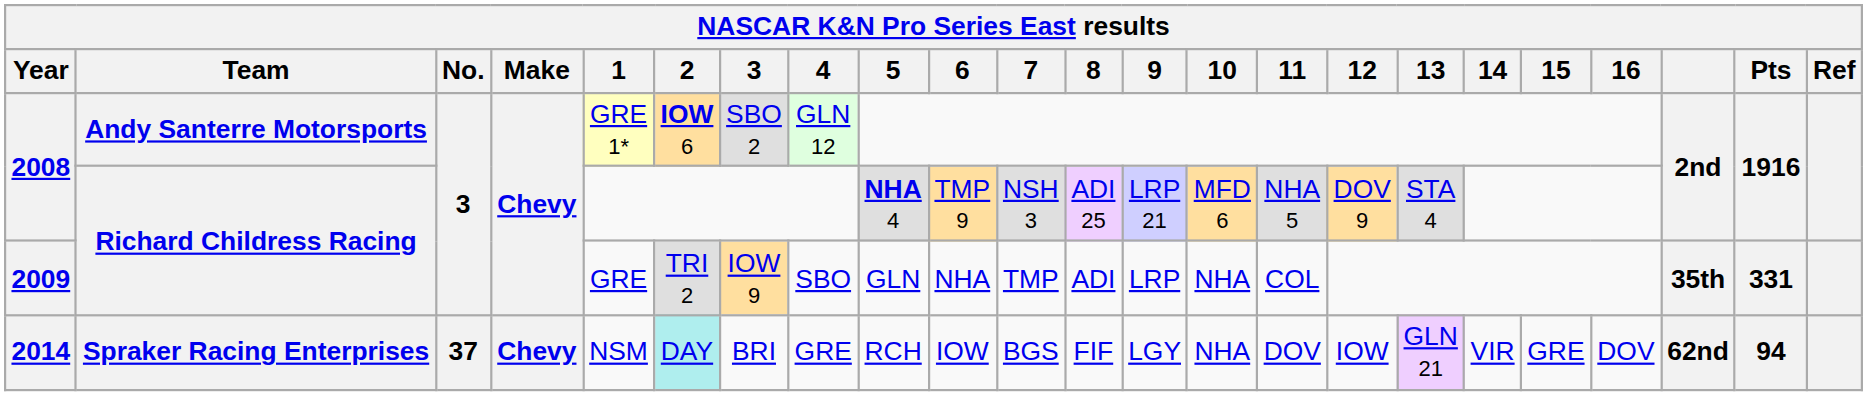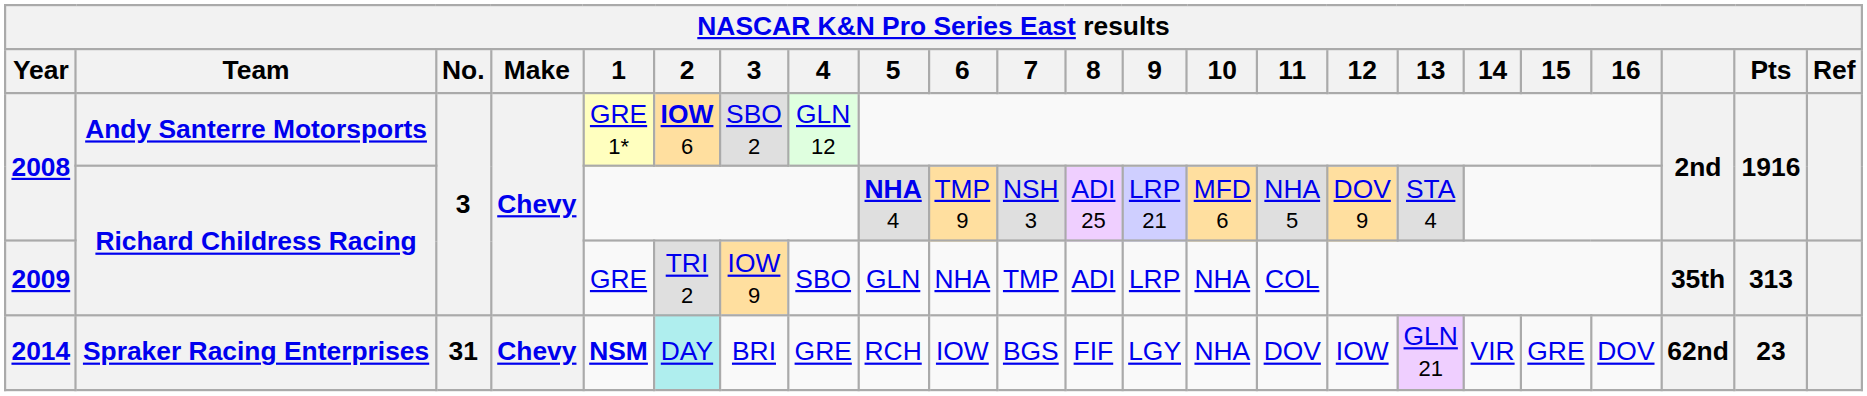2009 | Pts: 331 -> 313
2014 | No.: 37 -> 31
2014 | 1: normal -> bold
2014 | Pts: 94 -> 23
